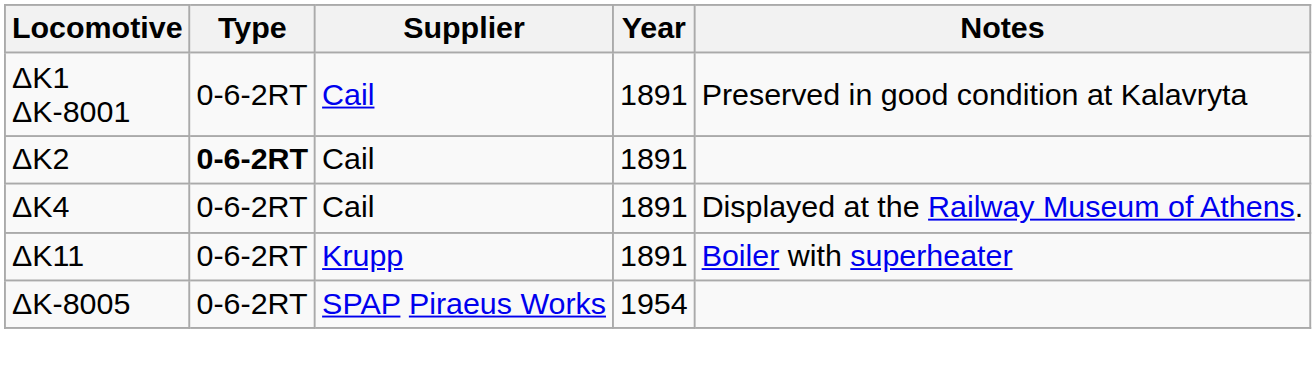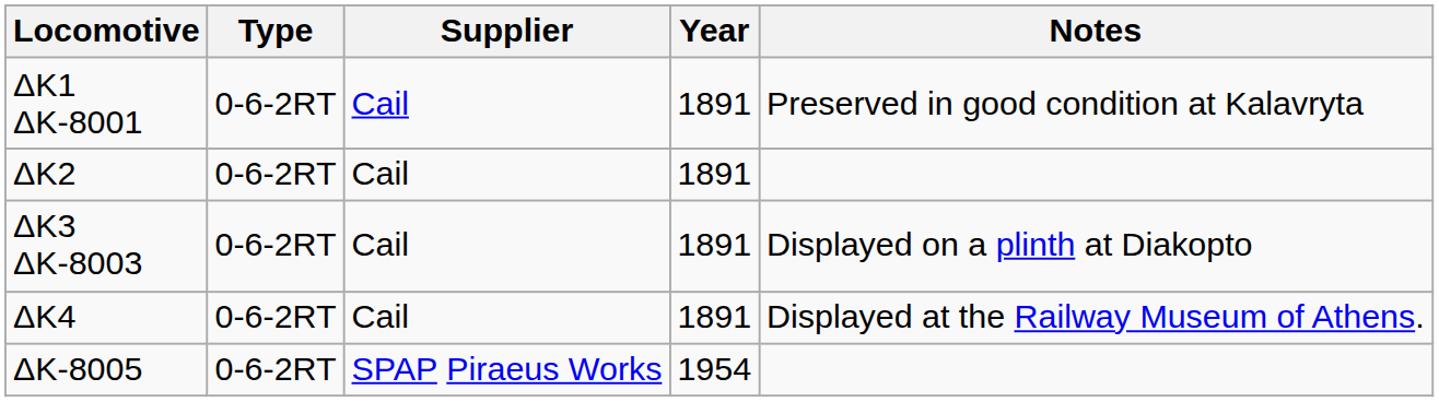ΔΚ2 | Type: bold -> normal
+ row: ΔΚ3 ΔΚ-8003 | 0-6-2RT | Cail | 1891 | Displayed on a plinth at Diakopto
- row: ΔΚ11 | 0-6-2RT | Krupp | 1891 | Boiler with superheater
